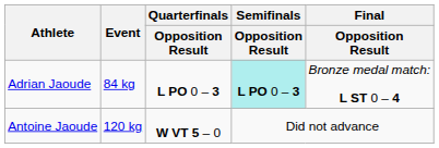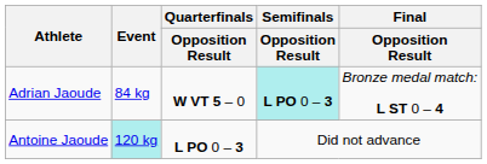Adrian Jaoude | Quarterfinals / Opposition Result: L PO 0 – 3 -> W VT 5 – 0
Antoine Jaoude | Event: no background -> paleturquoise background
Antoine Jaoude | Quarterfinals / Opposition Result: W VT 5 – 0 -> L PO 0 – 3
